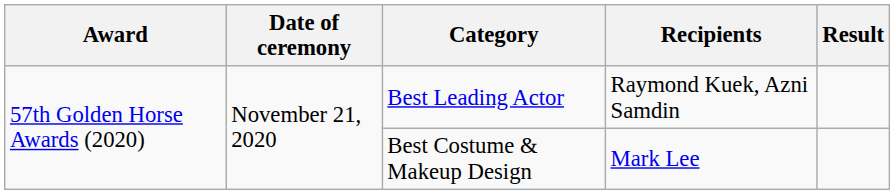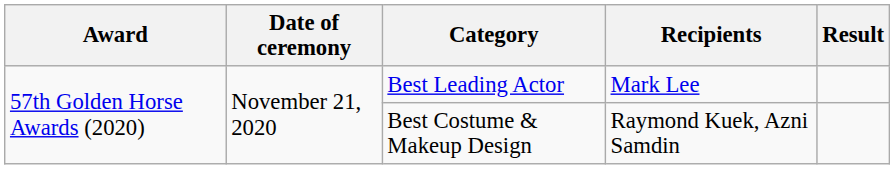Best Leading Actor | Recipients: Raymond Kuek, Azni Samdin -> Mark Lee
Best Costume & Makeup Design | Recipients: Mark Lee -> Raymond Kuek, Azni Samdin
